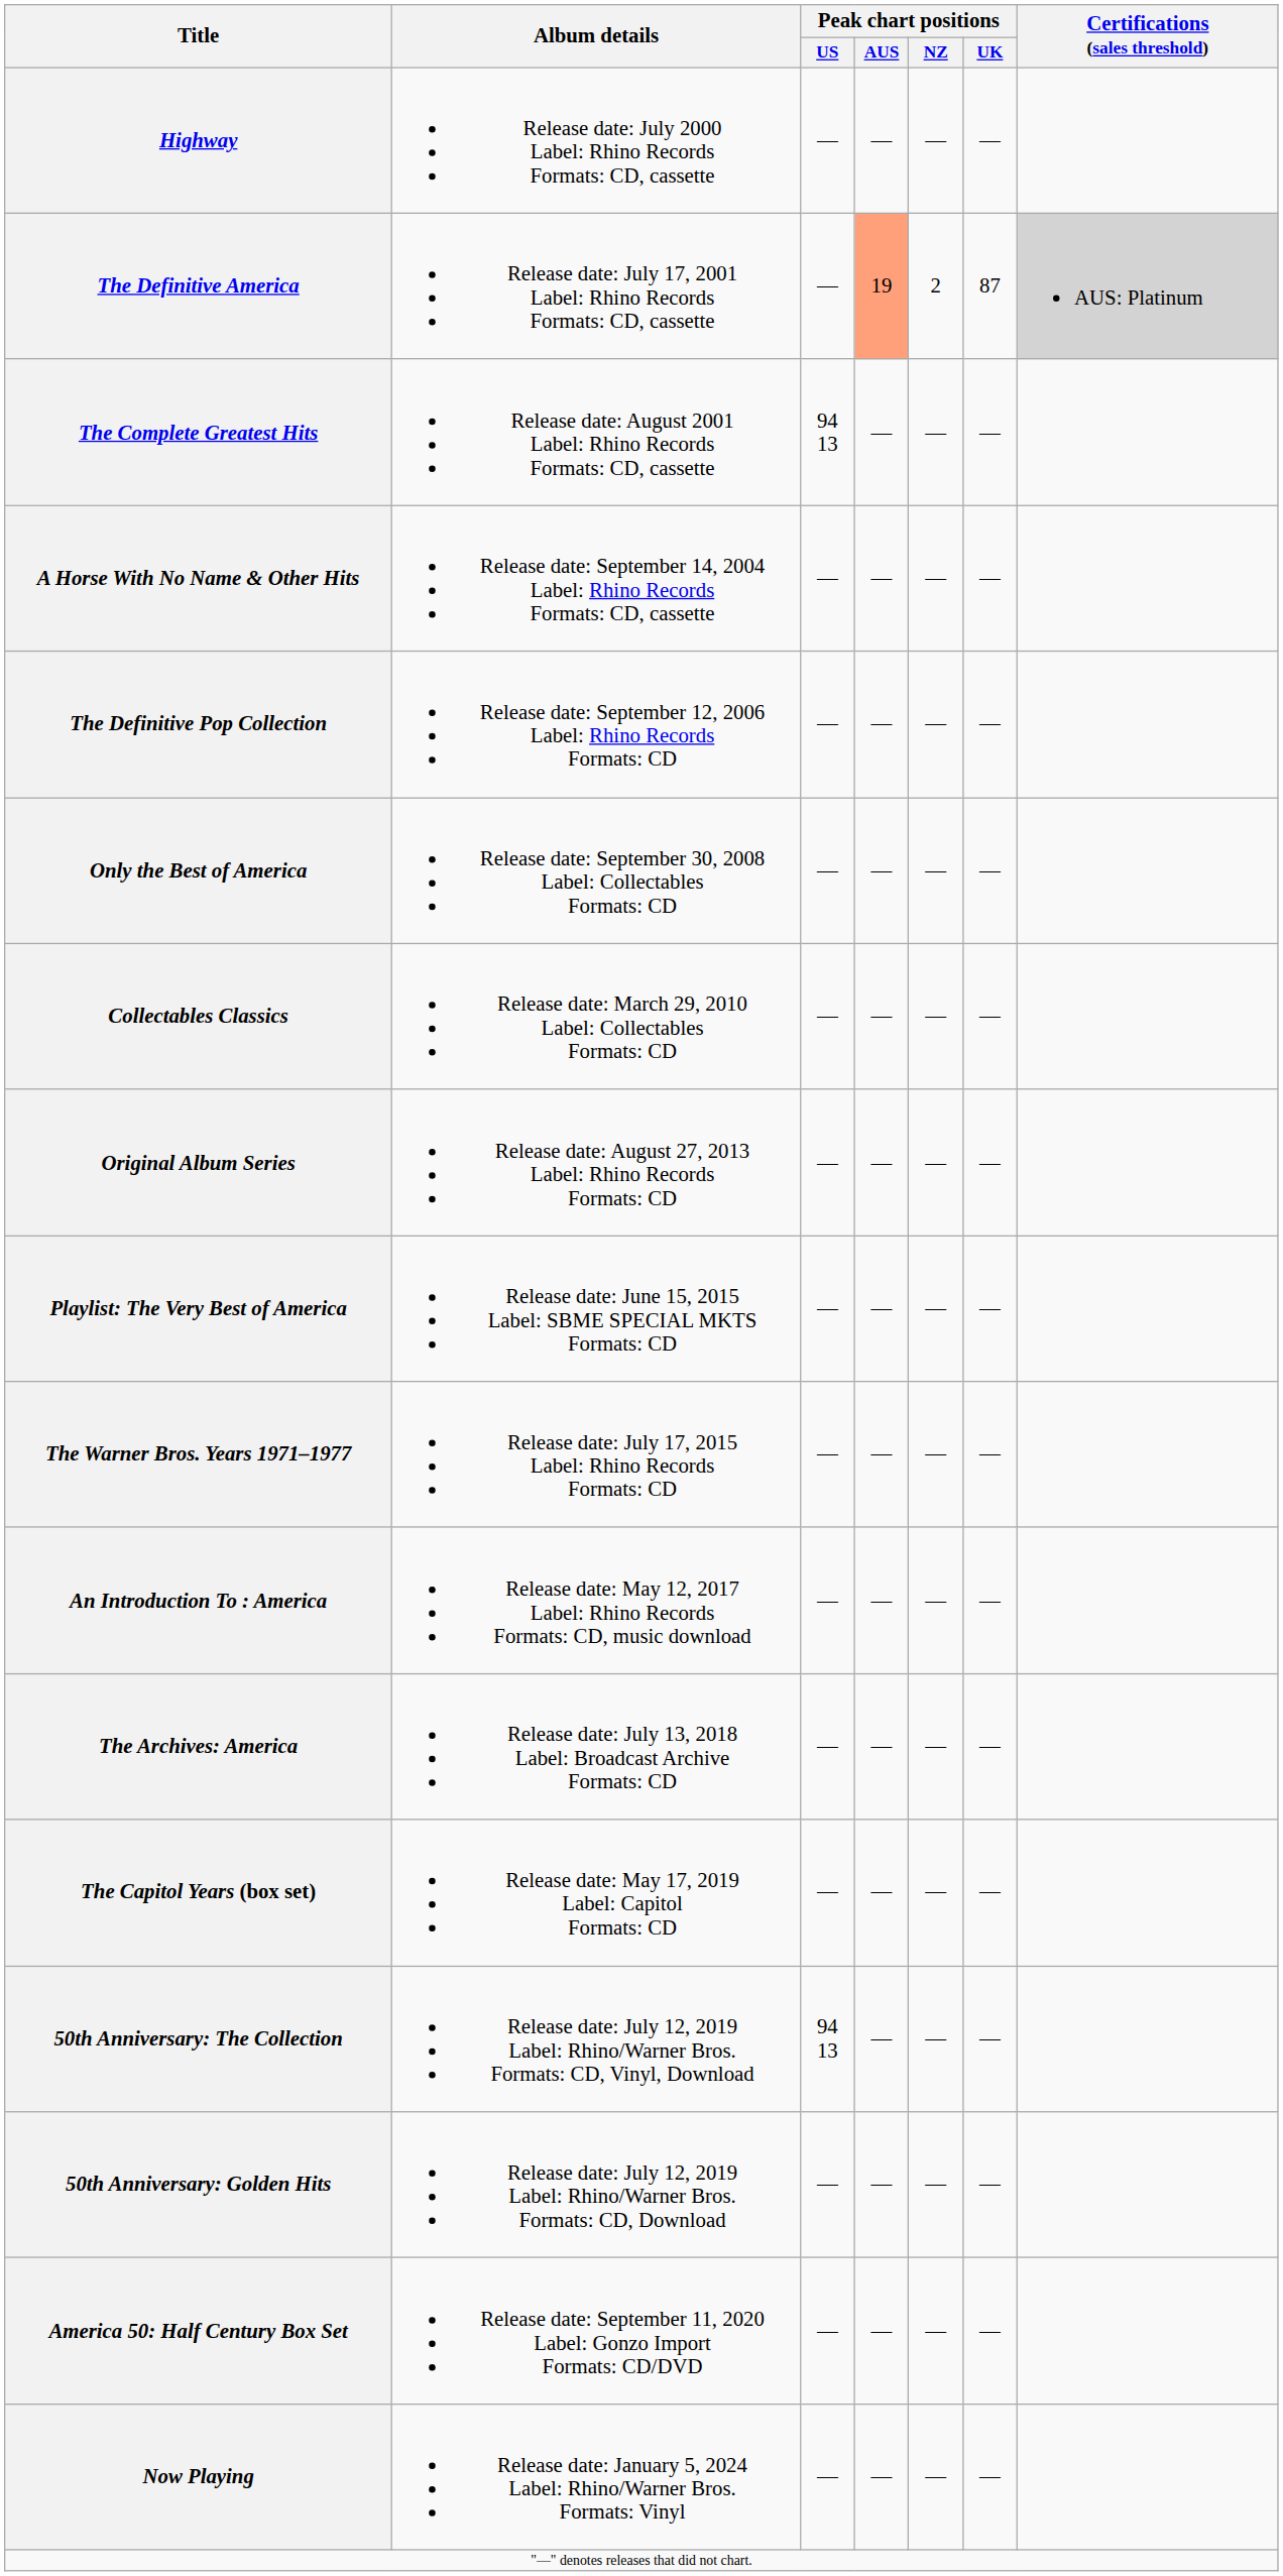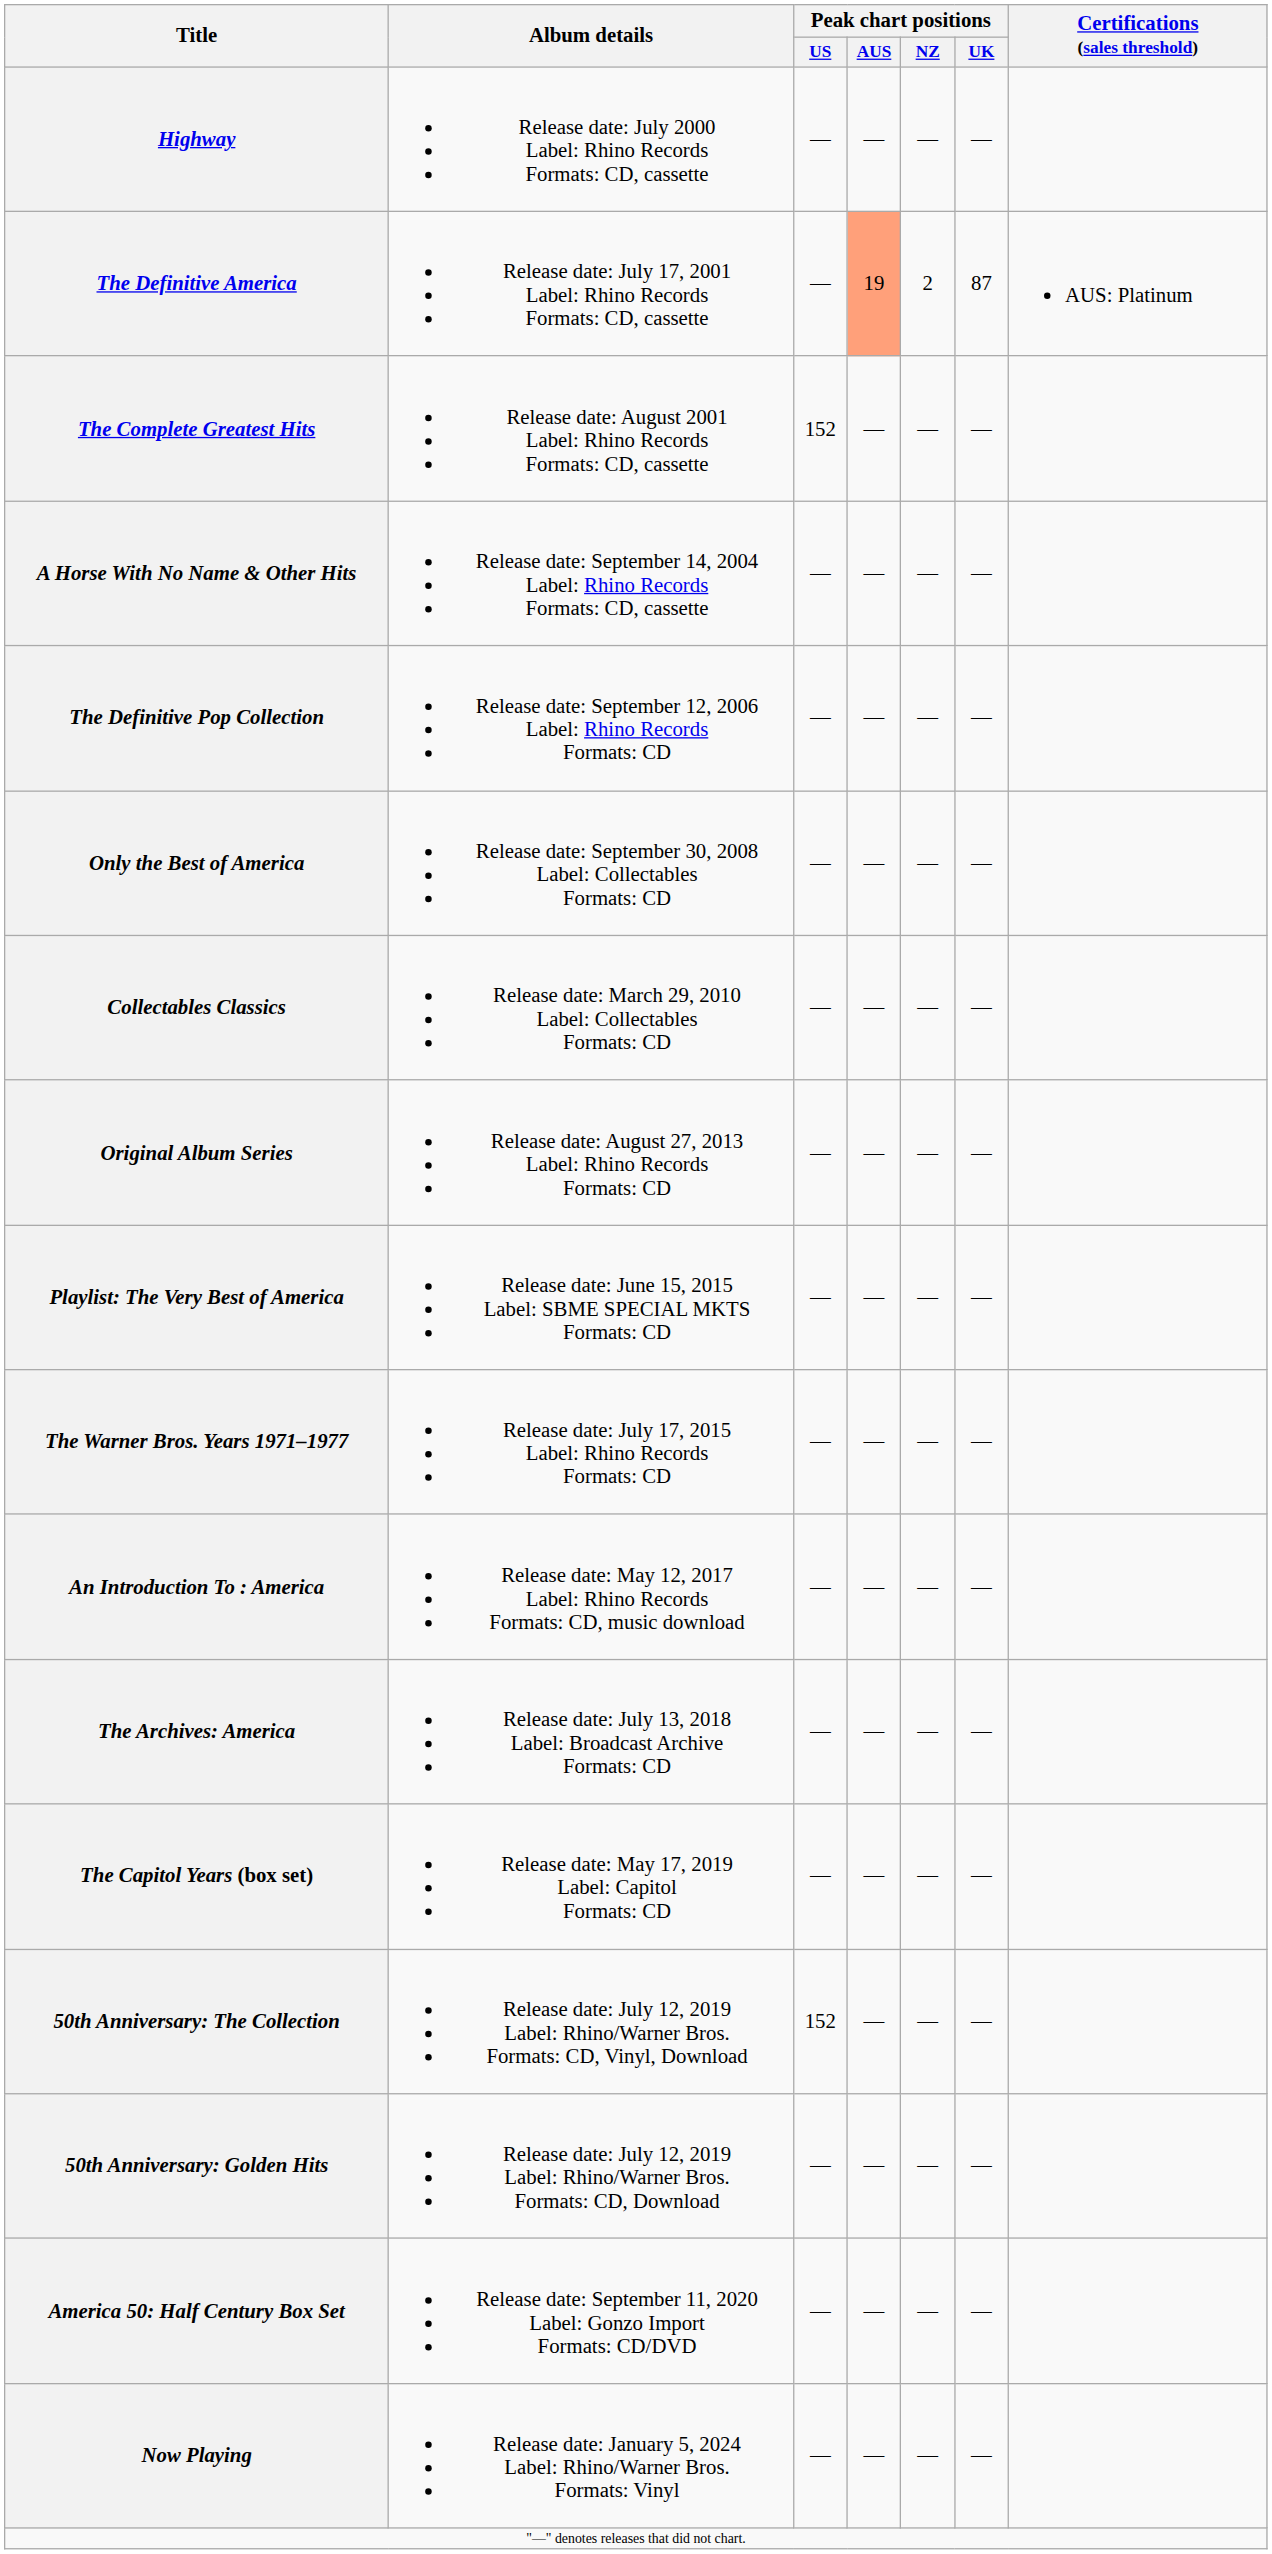The Definitive America | Certifications (sales threshold): lightgrey background -> no background
The Complete Greatest Hits | Peak chart positions / US: 94 13 -> 152
50th Anniversary: The Collection | Peak chart positions / US: 94 13 -> 152
